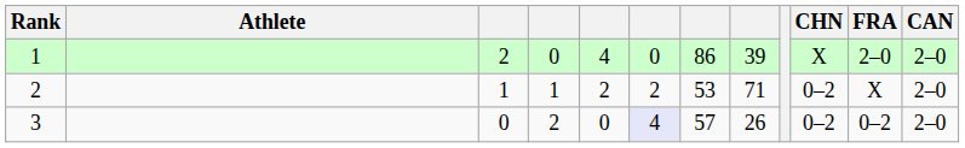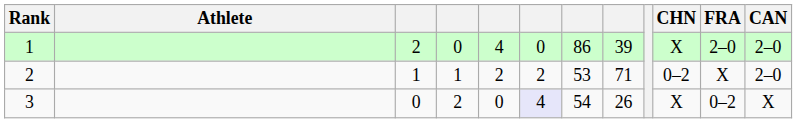3 | column 7: 57 -> 54
3 | CHN: 0–2 -> X
3 | CAN: 2–0 -> X
